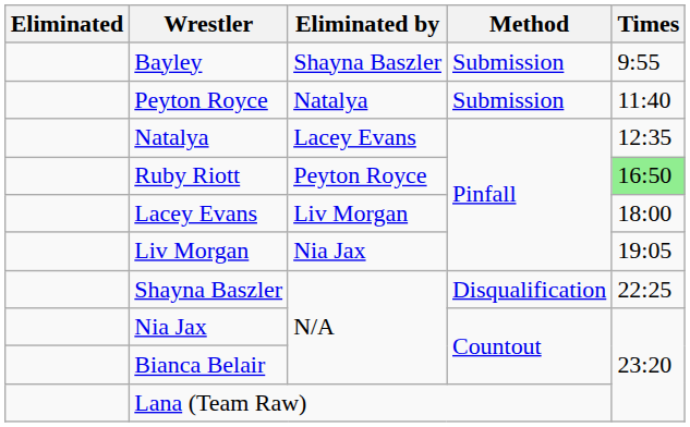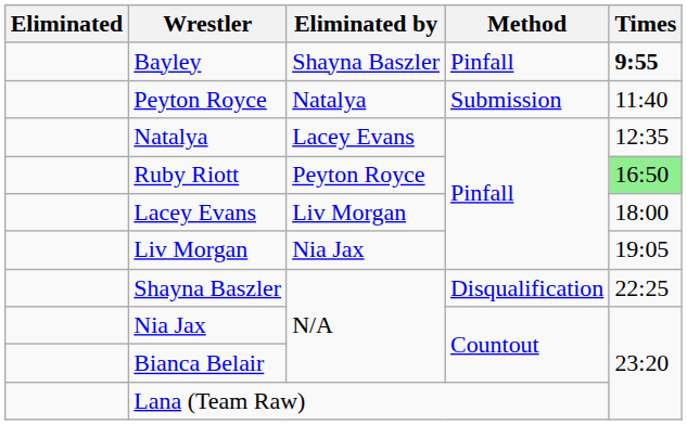Bayley | Method: Submission -> Pinfall
Bayley | Times: normal -> bold
